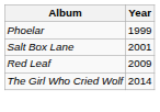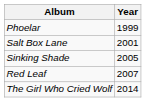+ row: Sinking Shade | 2005
Red Leaf | Year: 2009 -> 2007
